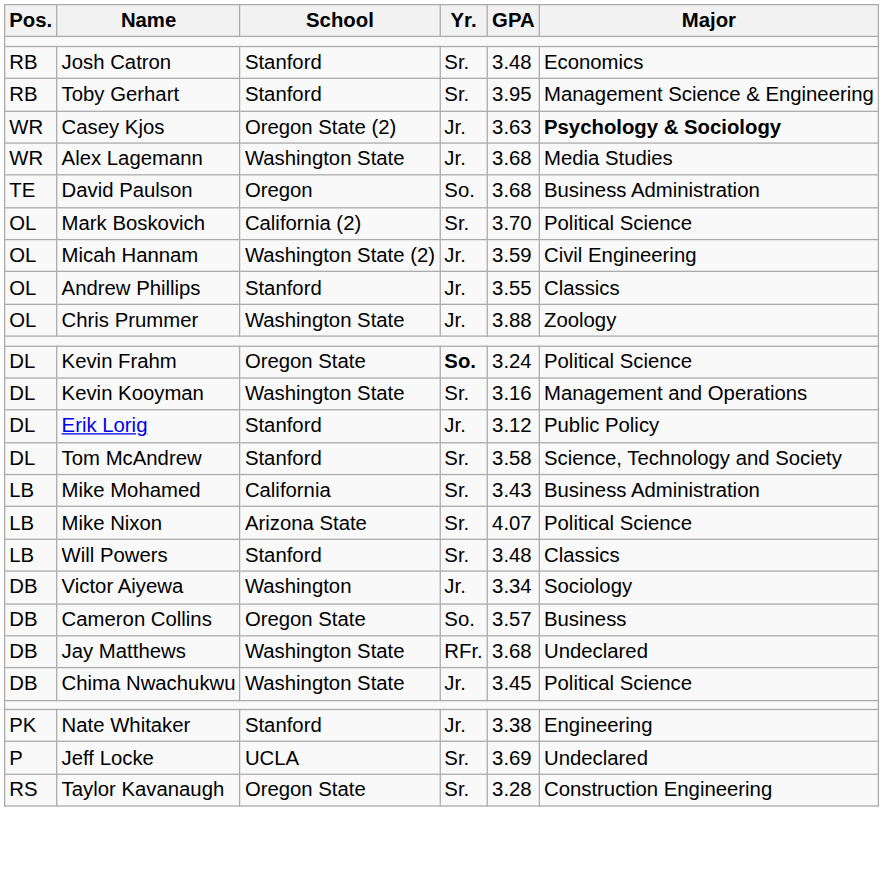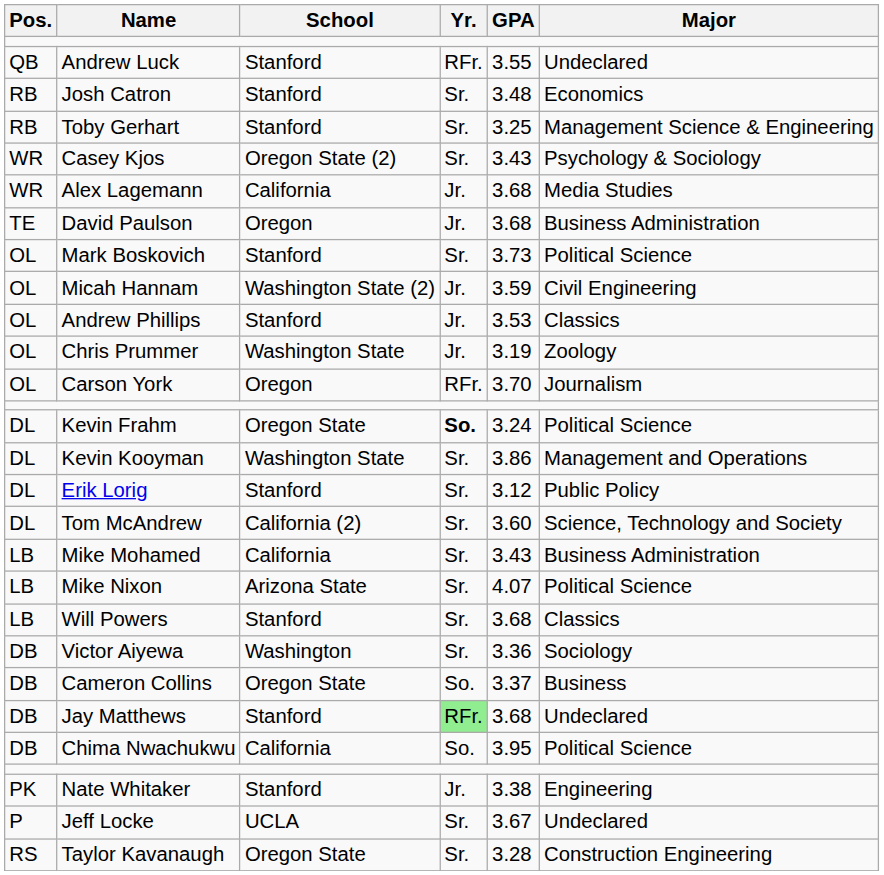+ row: QB | Andrew Luck | Stanford | RFr. | 3.55 | Undeclared
Toby Gerhart | GPA: 3.95 -> 3.25
Casey Kjos | Yr.: Jr. -> Sr.
Casey Kjos | GPA: 3.63 -> 3.43
Casey Kjos | Major: bold -> normal
Alex Lagemann | School: Washington State -> California
David Paulson | Yr.: So. -> Jr.
Mark Boskovich | School: California (2) -> Stanford
Mark Boskovich | GPA: 3.70 -> 3.73
Andrew Phillips | GPA: 3.55 -> 3.53
Chris Prummer | GPA: 3.88 -> 3.19
+ row: OL | Carson York | Oregon | RFr. | 3.70 | Journalism
Kevin Kooyman | GPA: 3.16 -> 3.86
Erik Lorig | Yr.: Jr. -> Sr.
Tom McAndrew | School: Stanford -> California (2)
Tom McAndrew | GPA: 3.58 -> 3.60
Will Powers | GPA: 3.48 -> 3.68
Victor Aiyewa | Yr.: Jr. -> Sr.
Victor Aiyewa | GPA: 3.34 -> 3.36
Cameron Collins | GPA: 3.57 -> 3.37
Jay Matthews | School: Washington State -> Stanford
Jay Matthews | Yr.: no background -> lightgreen background
Chima Nwachukwu | School: Washington State -> California
Chima Nwachukwu | Yr.: Jr. -> So.
Chima Nwachukwu | GPA: 3.45 -> 3.95
Jeff Locke | GPA: 3.69 -> 3.67
